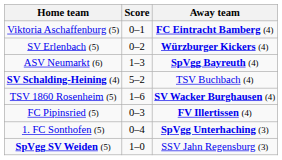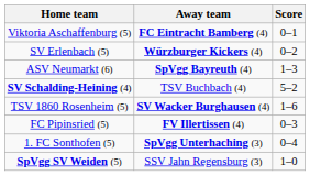columns swapped: Away team <-> Score
